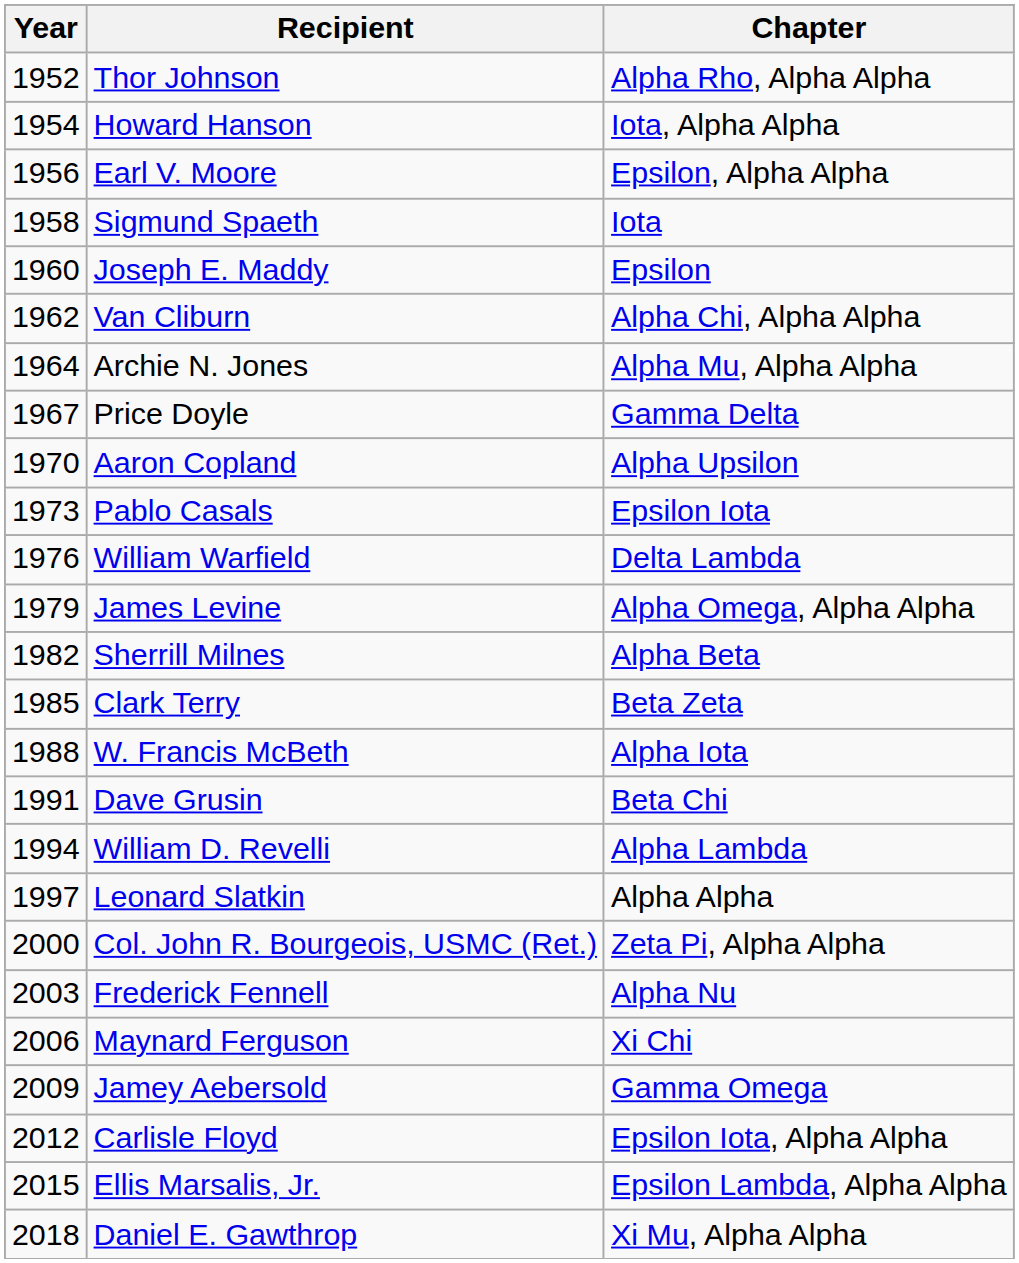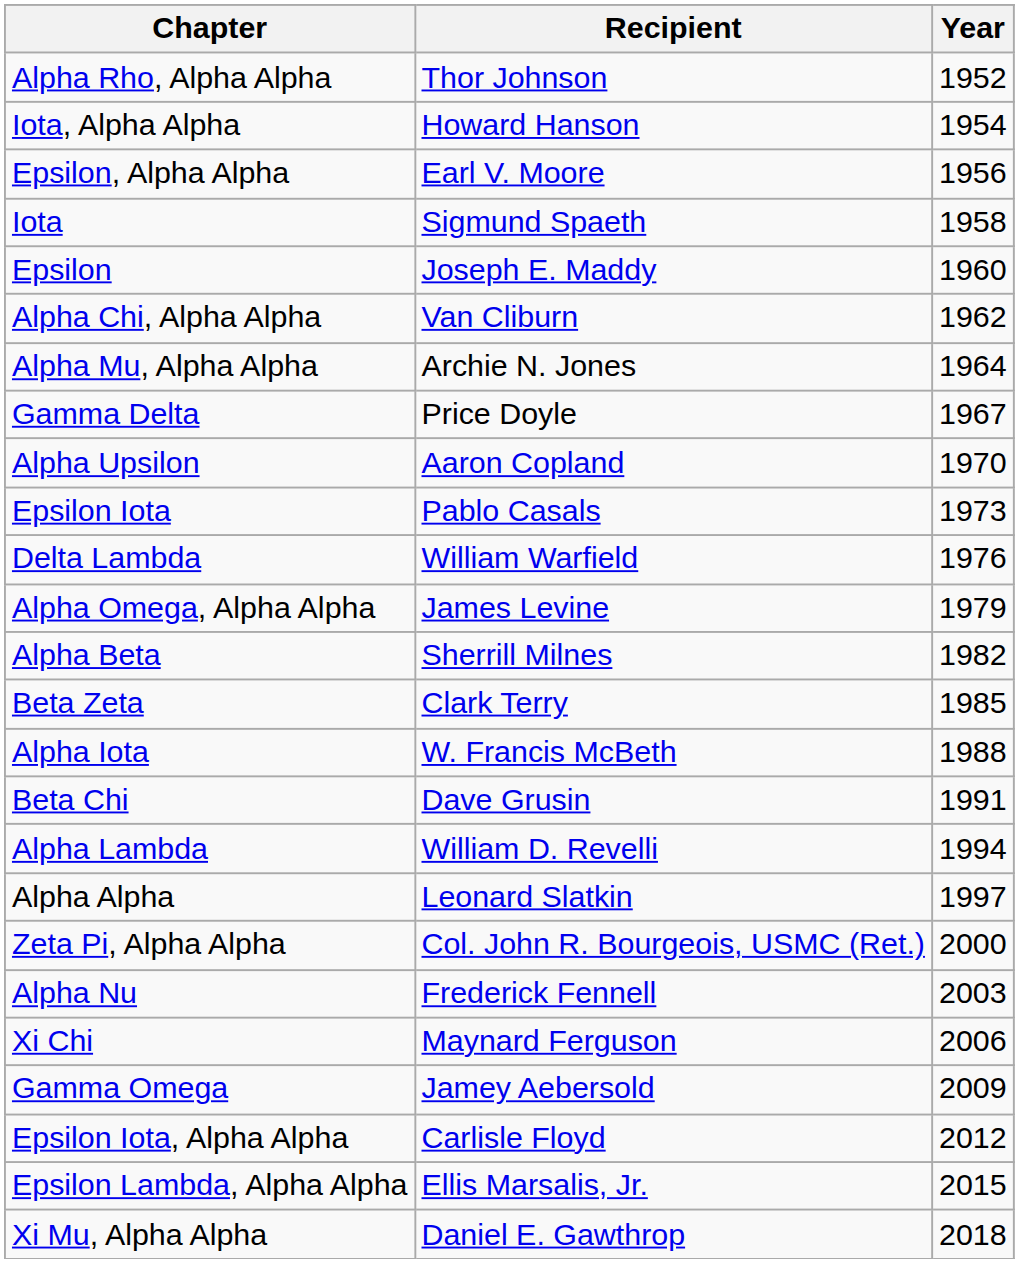columns swapped: Year <-> Chapter
